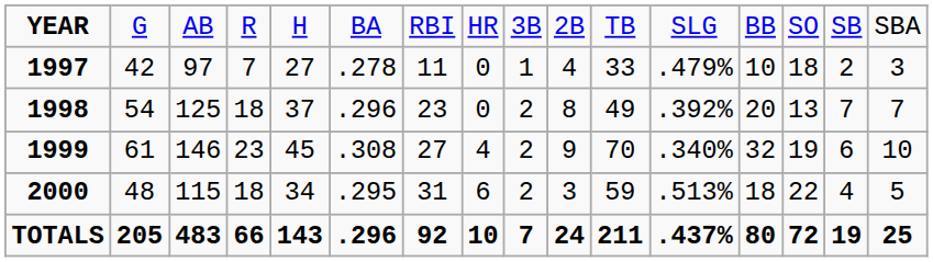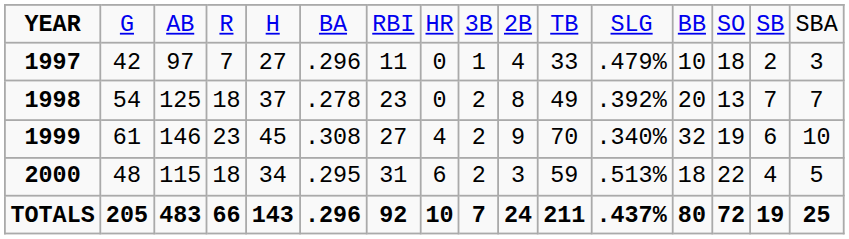1997 | column 6: .278 -> .296
1998 | column 6: .296 -> .278
